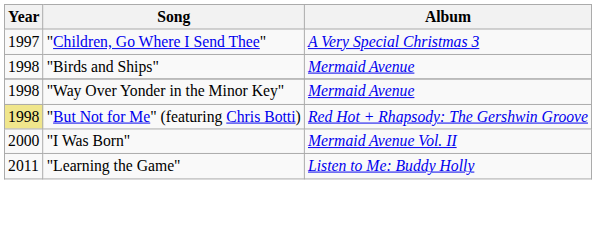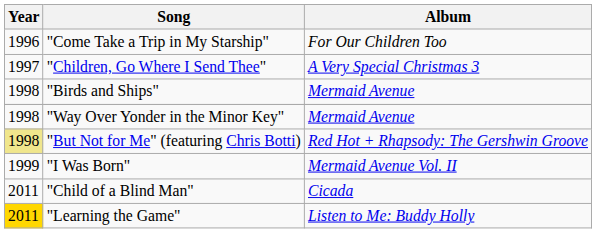+ row: 1996 | "Come Take a Trip in My Starship" | For Our Children Too
"I Was Born" | Year: 2000 -> 1999
+ row: 2011 | "Child of a Blind Man" | Cicada
"Learning the Game" | Year: no background -> gold background
